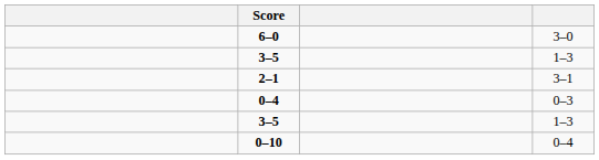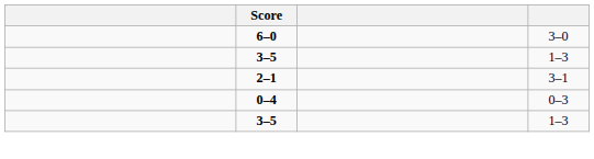- row: 0–10 | 0–4
